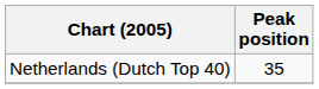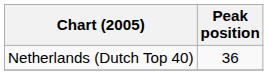Netherlands (Dutch Top 40) | Peak position: 35 -> 36
